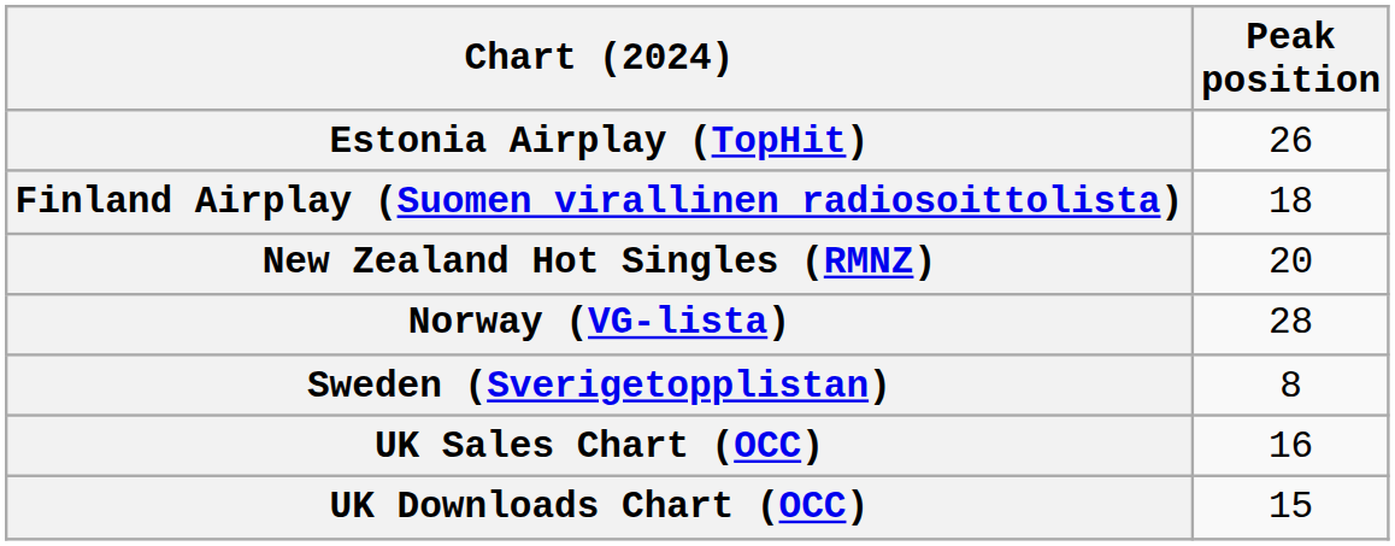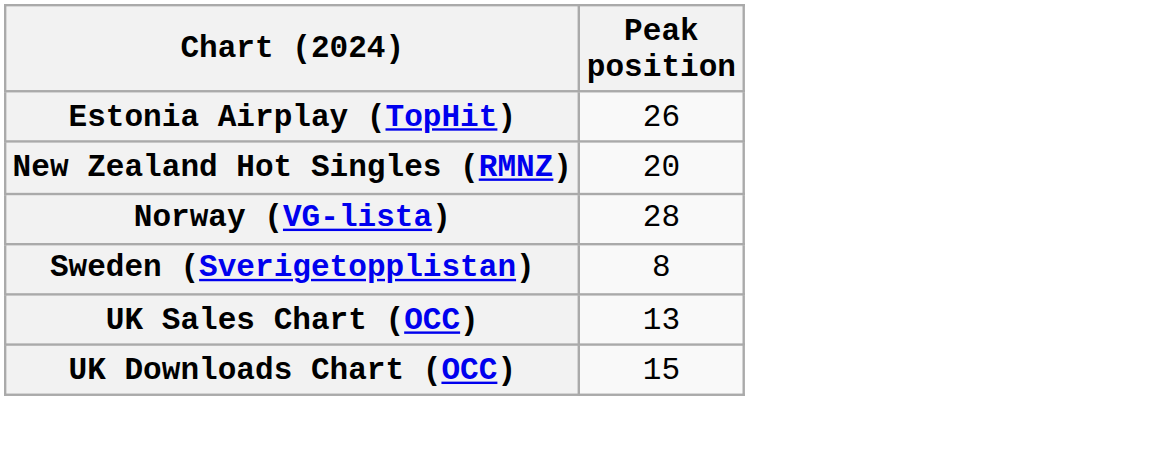- row: Finland Airplay (Suomen virallinen radiosoittolista) | 18
UK Sales Chart (OCC) | Peak position: 16 -> 13
